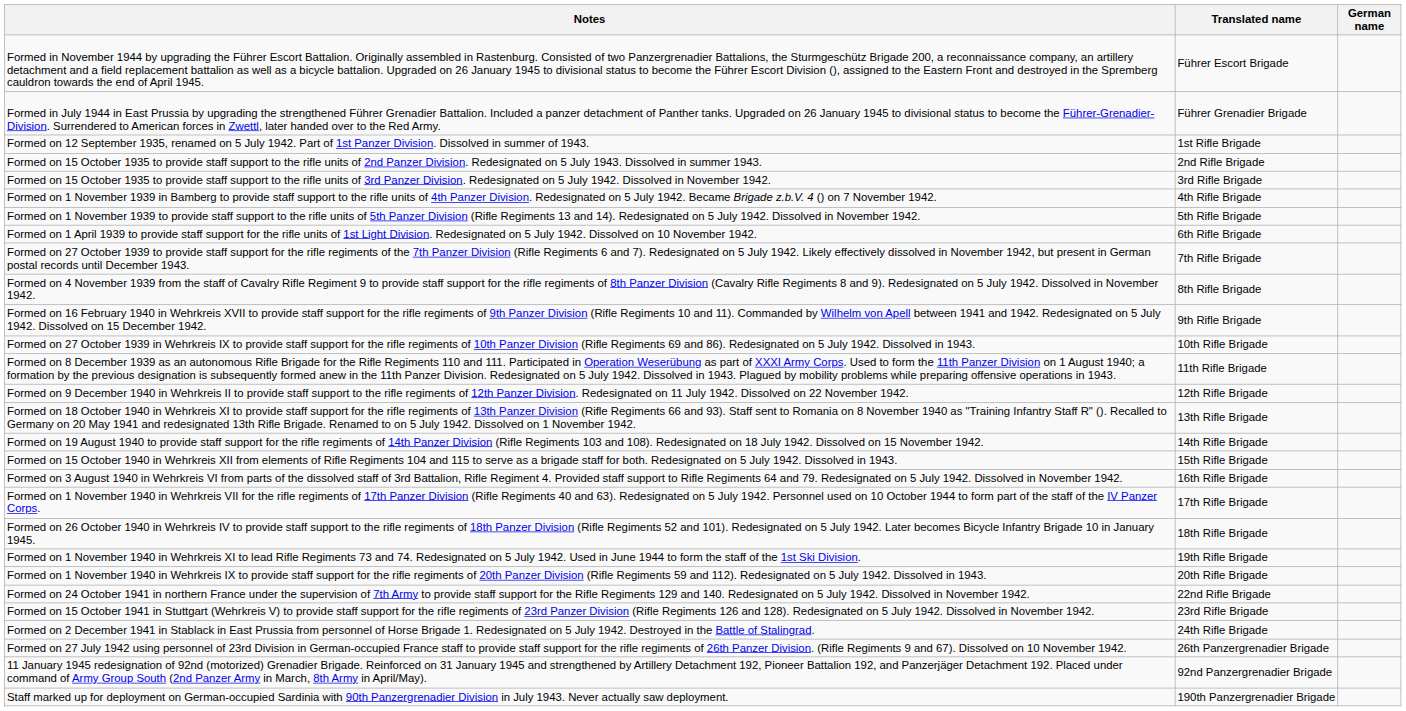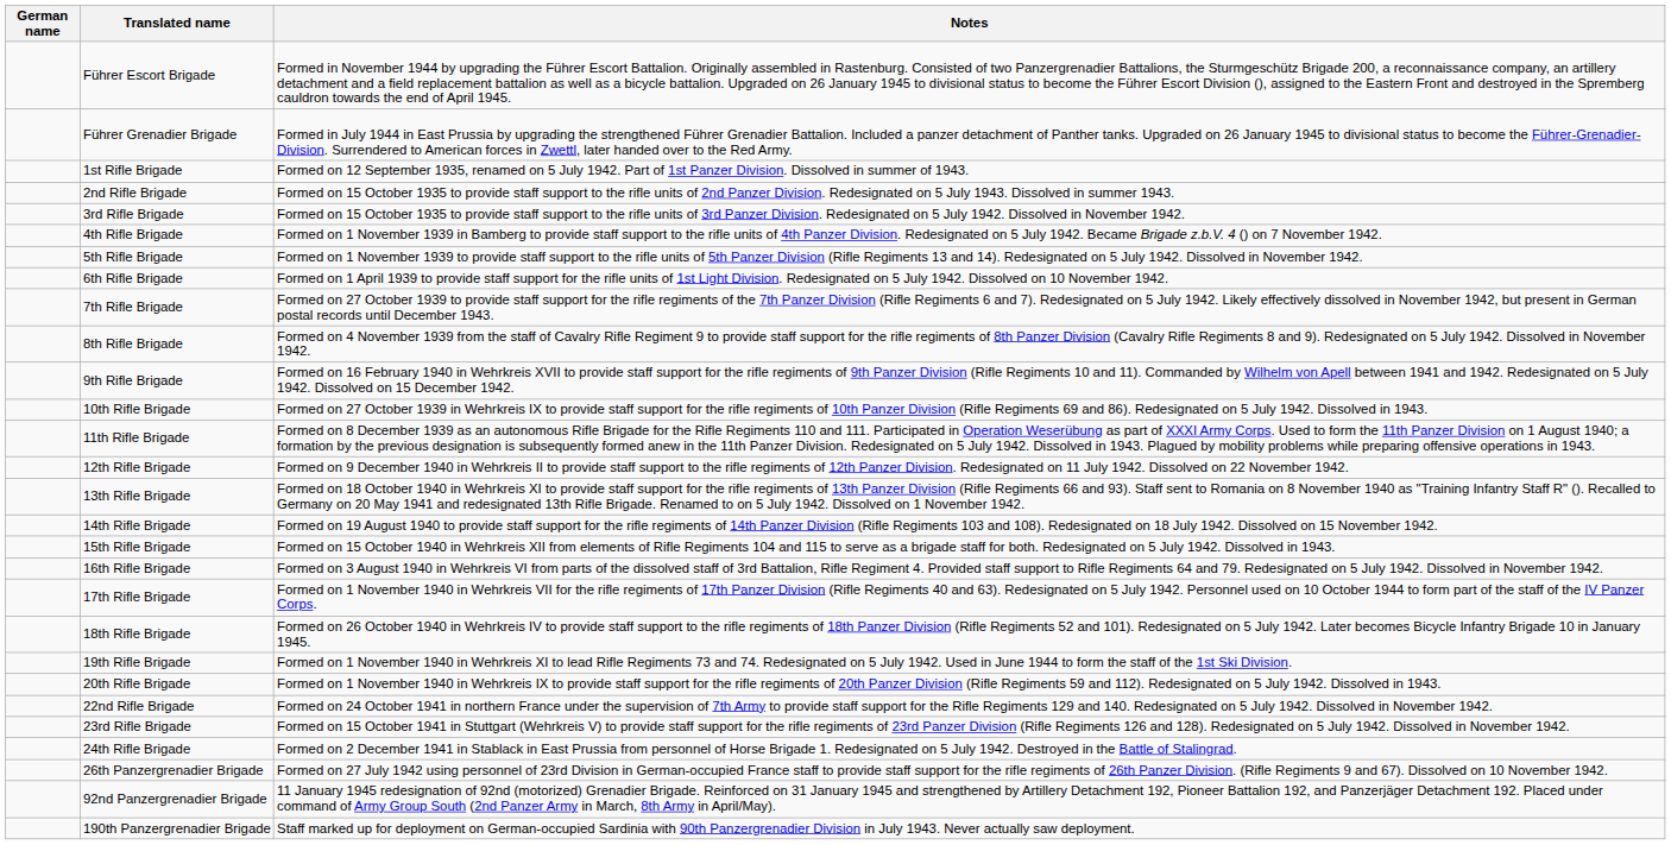columns swapped: German name <-> Notes
